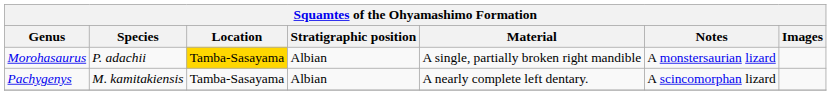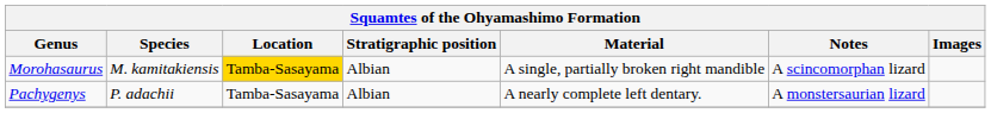Morohasaurus | Species: P. adachii -> M. kamitakiensis
Morohasaurus | Notes: A monstersaurian lizard -> A scincomorphan lizard
Pachygenys | Species: M. kamitakiensis -> P. adachii
Pachygenys | Notes: A scincomorphan lizard -> A monstersaurian lizard
